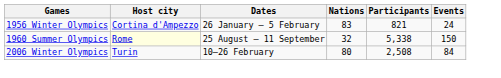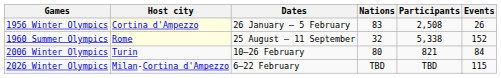1956 Winter Olympics | Host city: no background -> lightyellow background
1956 Winter Olympics | Participants: 821 -> 2,508
1956 Winter Olympics | Events: 24 -> 26
1960 Summer Olympics | Events: 150 -> 152
2006 Winter Olympics | Participants: 2,508 -> 821
+ row: 2026 Winter Olympics | Milan-Cortina d'Ampezzo | 6–22 February | TBD | TBD | 115
